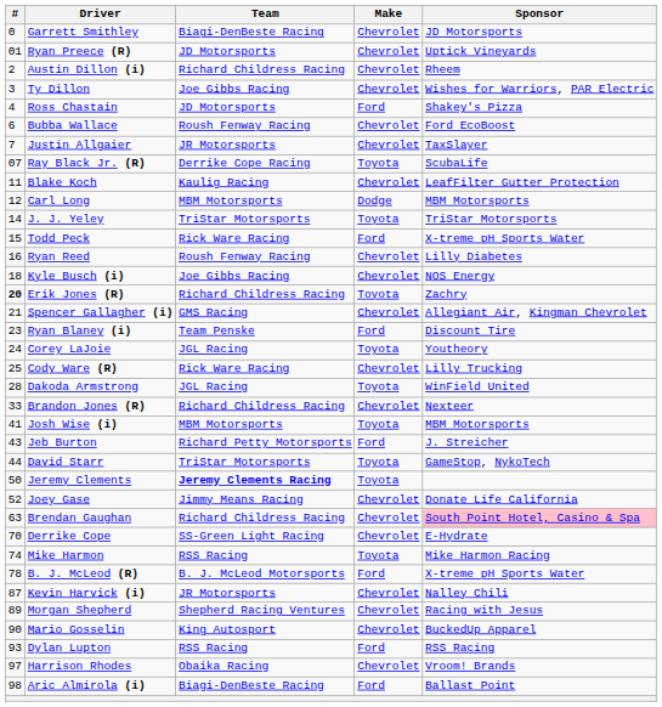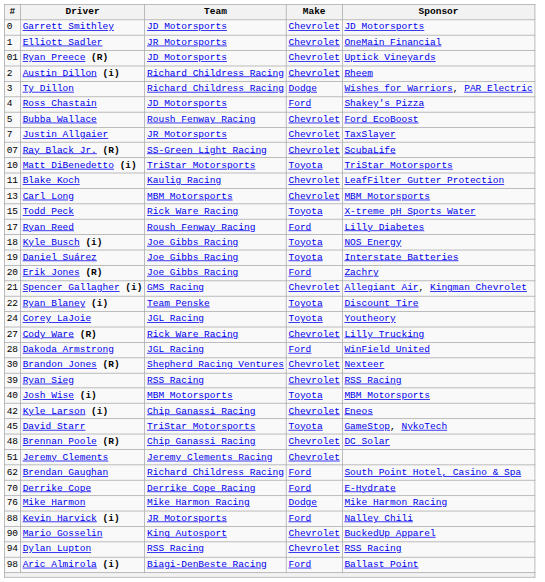Garrett Smithley | Team: Biagi-DenBeste Racing -> JD Motorsports
+ row: 1 | Elliott Sadler | JR Motorsports | Chevrolet | OneMain Financial
Ty Dillon | Team: Joe Gibbs Racing -> Richard Childress Racing
Ty Dillon | Make: Chevrolet -> Dodge
Bubba Wallace | #: 6 -> 5
Ray Black Jr. (R) | Team: Derrike Cope Racing -> SS-Green Light Racing
Ray Black Jr. (R) | Make: Toyota -> Chevrolet
+ row: 10 | Matt DiBenedetto (i) | TriStar Motorsports | Toyota | TriStar Motorsports
Carl Long | #: 12 -> 13
Carl Long | Make: Dodge -> Chevrolet
- row: 14 | J. J. Yeley | TriStar Motorsports | Toyota | TriStar Motorsports
Todd Peck | Make: Ford -> Toyota
Ryan Reed | #: 16 -> 17
Ryan Reed | Make: Chevrolet -> Ford
Kyle Busch (i) | Make: Chevrolet -> Toyota
+ row: 19 | Daniel Suárez | Joe Gibbs Racing | Toyota | Interstate Batteries
Erik Jones (R) | #: bold -> normal
Erik Jones (R) | Team: Richard Childress Racing -> Joe Gibbs Racing
Erik Jones (R) | Make: Toyota -> Ford
Ryan Blaney (i) | #: 23 -> 22
Ryan Blaney (i) | Make: Ford -> Toyota
Cody Ware (R) | #: 25 -> 27
Dakoda Armstrong | Make: Toyota -> Ford
Brandon Jones (R) | #: 33 -> 30
Brandon Jones (R) | Team: Richard Childress Racing -> Shepherd Racing Ventures
+ row: 39 | Ryan Sieg | RSS Racing | Chevrolet | RSS Racing
Josh Wise (i) | #: 41 -> 40
+ row: 42 | Kyle Larson (i) | Chip Ganassi Racing | Chevrolet | Eneos
- row: 43 | Jeb Burton | Richard Petty Motorsports | Ford | J. Streicher
David Starr | #: 44 -> 45
+ row: 48 | Brennan Poole (R) | Chip Ganassi Racing | Chevrolet | DC Solar
Jeremy Clements | #: 50 -> 51
Jeremy Clements | Team: bold -> normal
Jeremy Clements | Make: Toyota -> Chevrolet
- row: 52 | Joey Gase | Jimmy Means Racing | Chevrolet | Donate Life California
Brendan Gaughan | #: 63 -> 62
Brendan Gaughan | Make: Chevrolet -> Ford
Brendan Gaughan | Sponsor: pink background -> no background
Derrike Cope | Team: SS-Green Light Racing -> Derrike Cope Racing
Derrike Cope | Make: Chevrolet -> Ford
Mike Harmon | #: 74 -> 76
Mike Harmon | Team: RSS Racing -> Mike Harmon Racing
Mike Harmon | Make: Toyota -> Dodge
- row: 78 | B. J. McLeod (R) | B. J. McLeod Motorsports | Ford | X-treme pH Sports Water
Kevin Harvick (i) | #: 87 -> 88
Kevin Harvick (i) | Make: Chevrolet -> Ford
- row: 89 | Morgan Shepherd | Shepherd Racing Ventures | Chevrolet | Racing with Jesus
Dylan Lupton | #: 93 -> 94
Dylan Lupton | Make: Ford -> Chevrolet
- row: 97 | Harrison Rhodes | Obaika Racing | Chevrolet | Vroom! Brands
